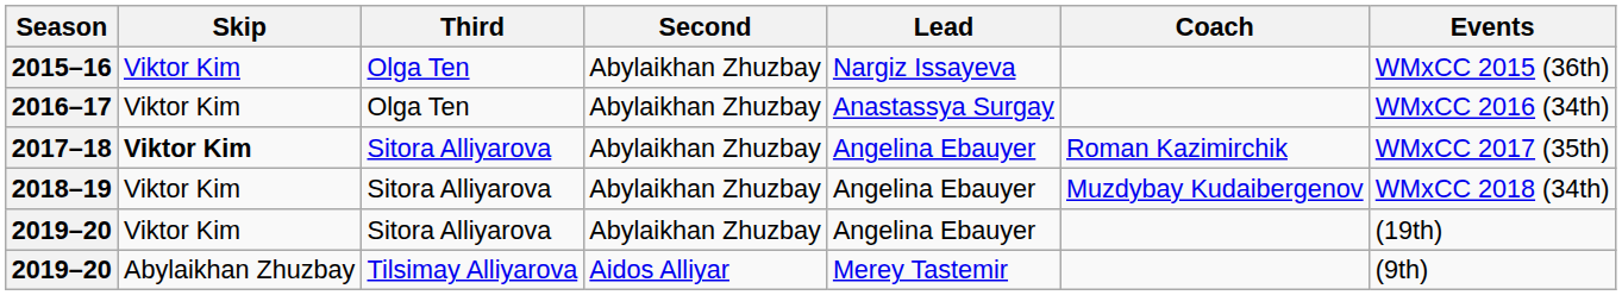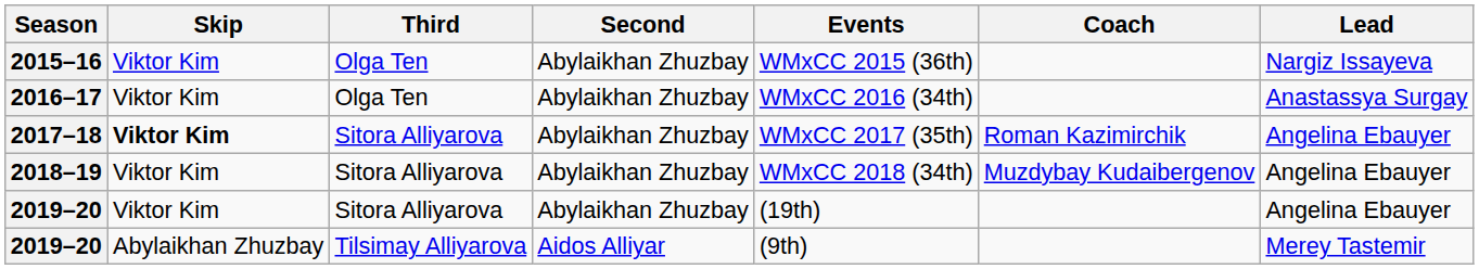columns swapped: Lead <-> Events
